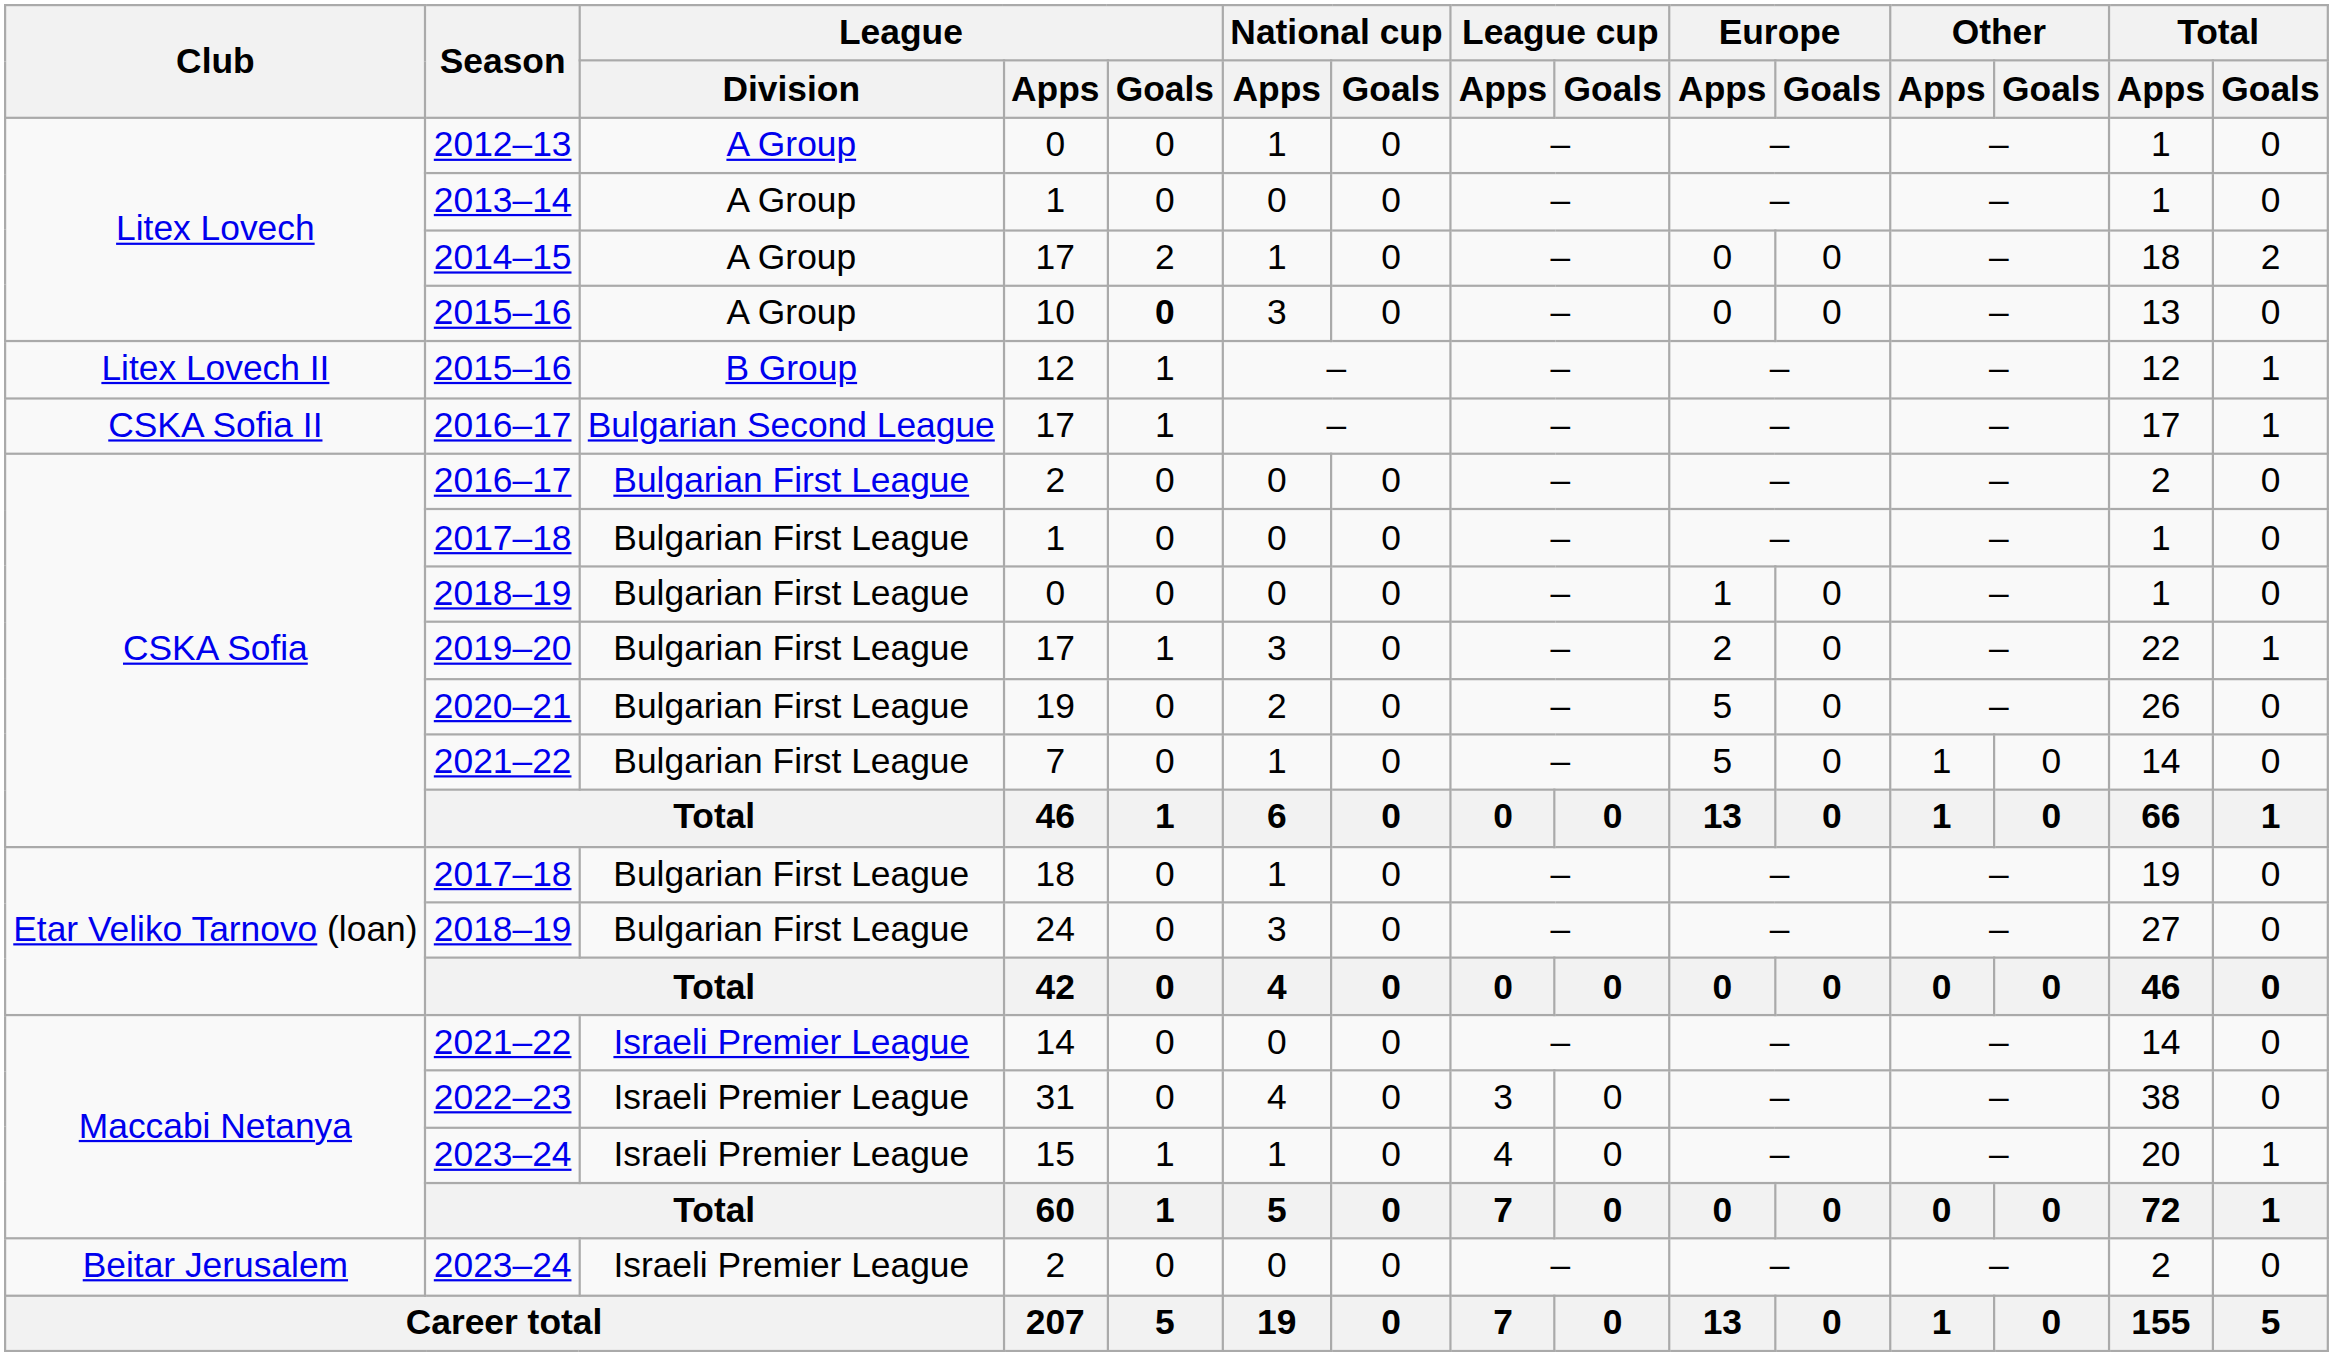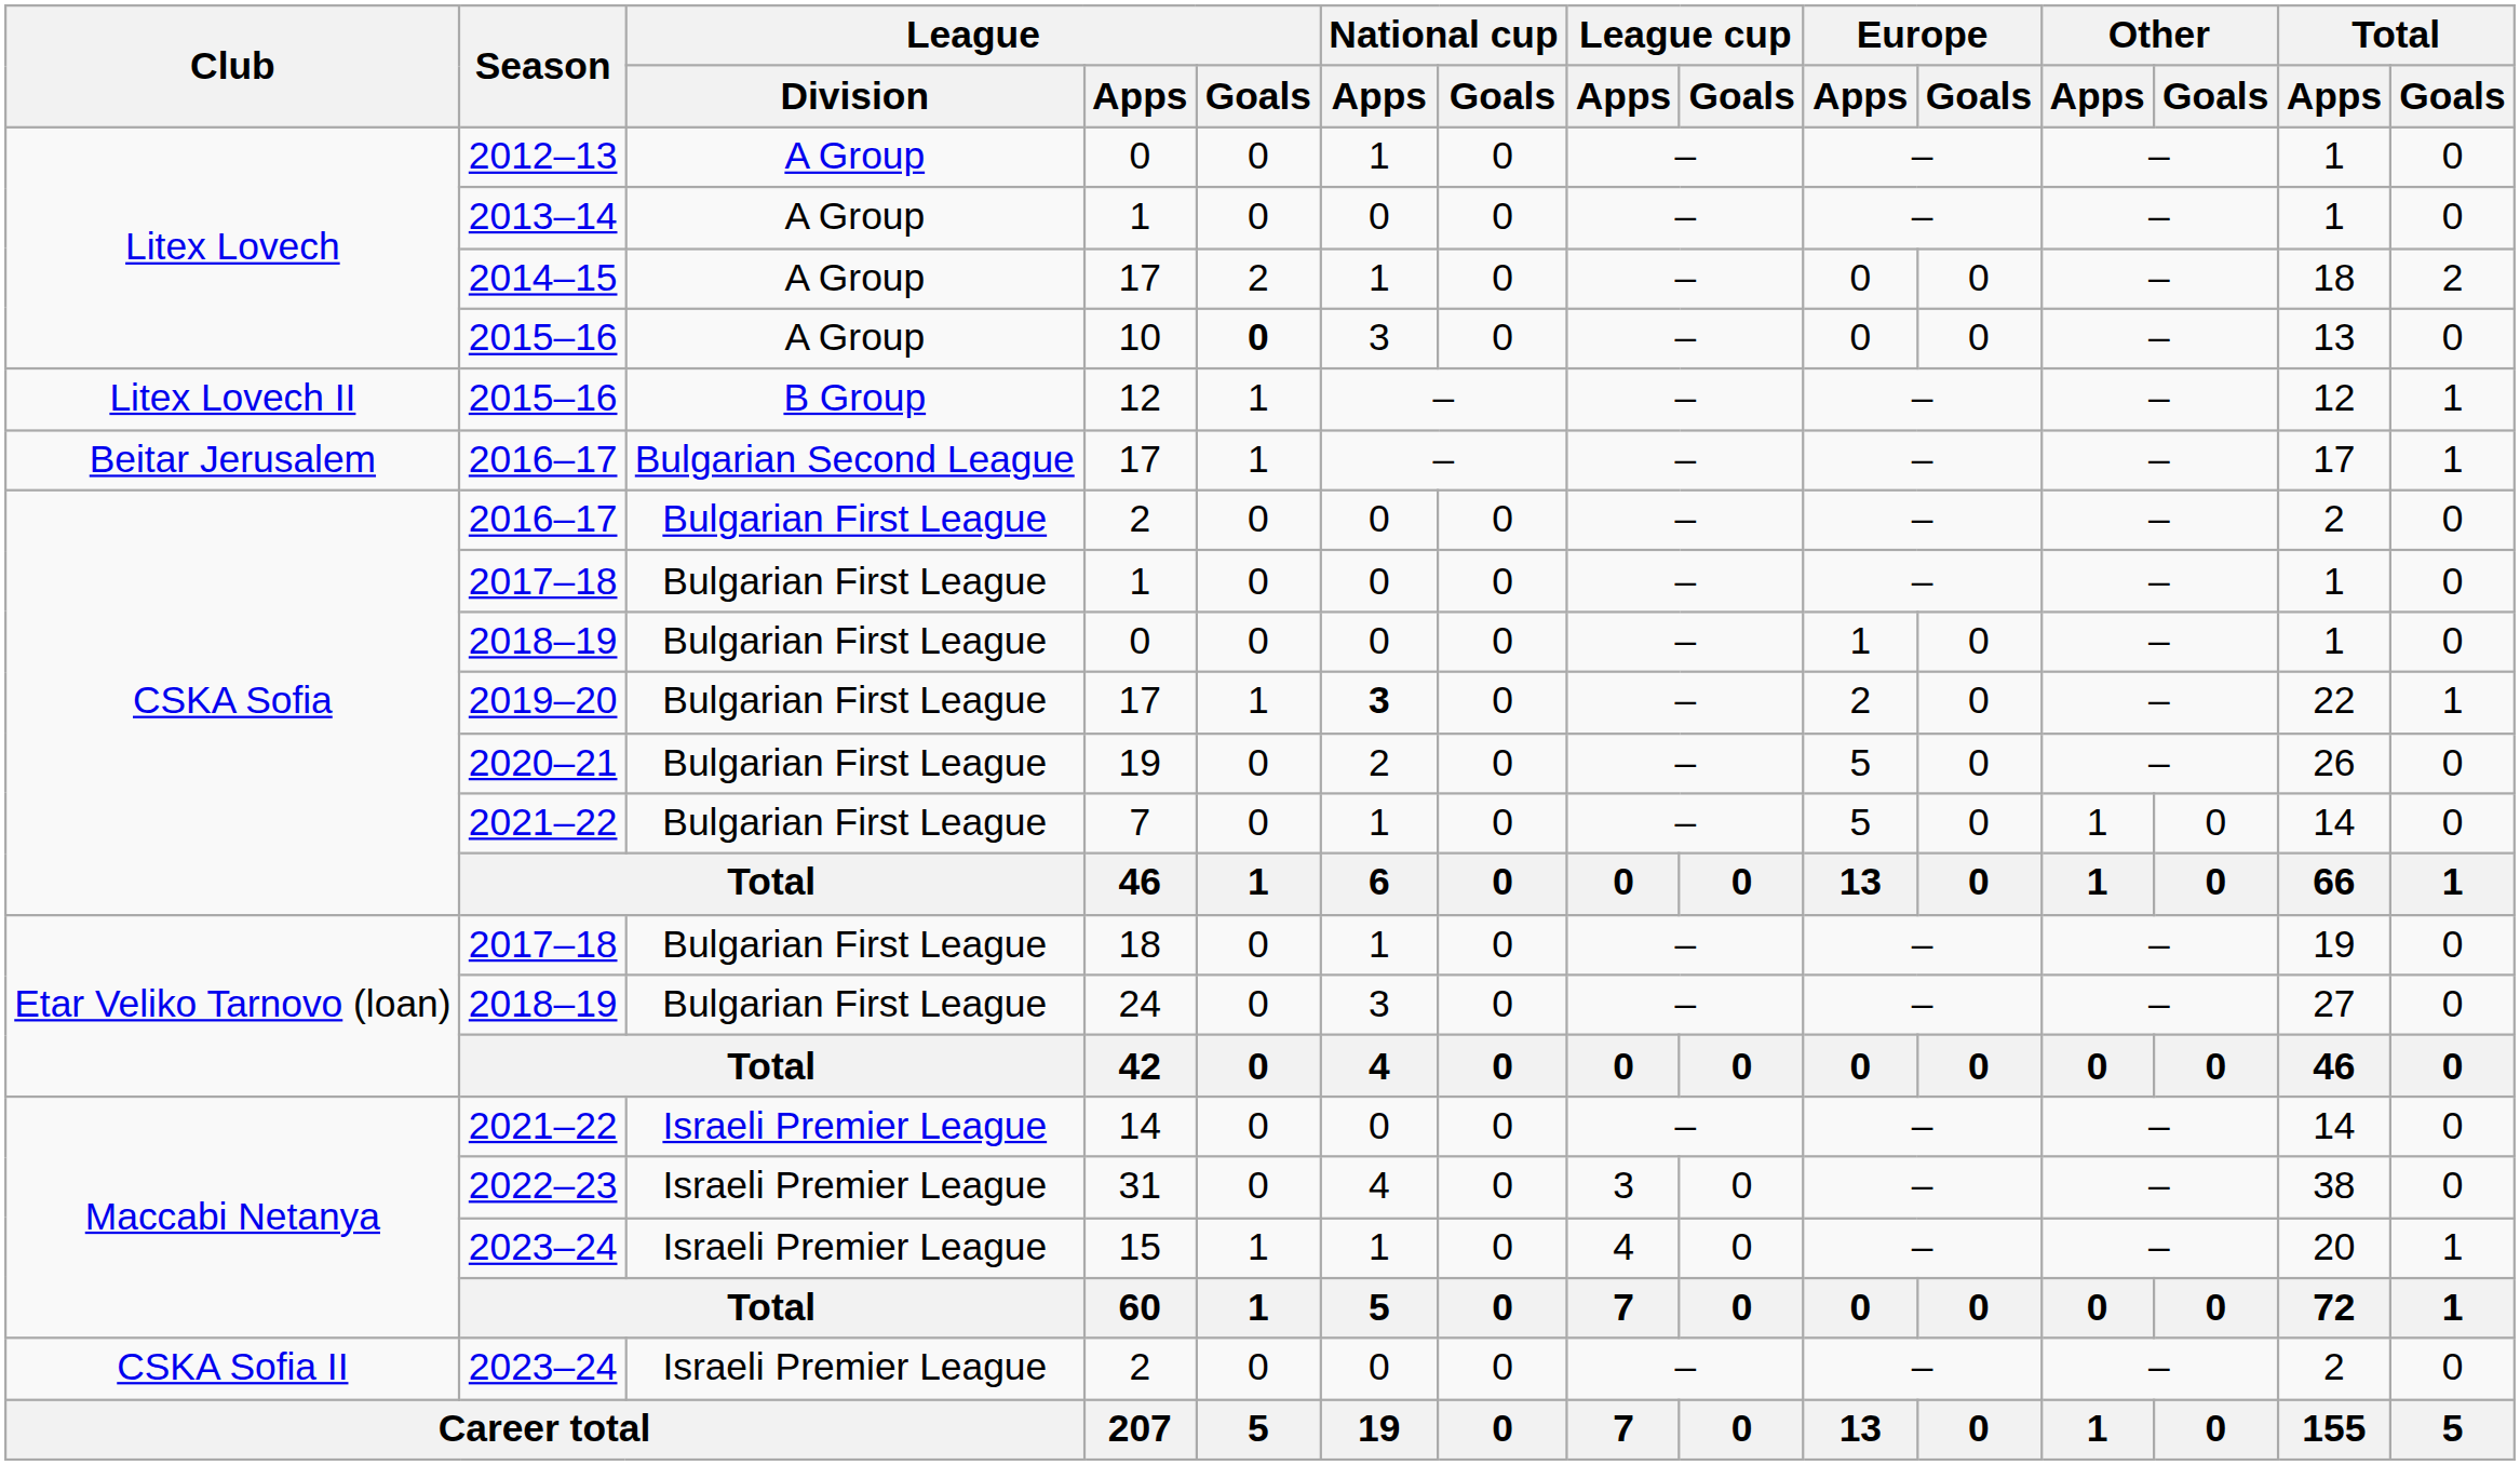2016–17 / 17 | Club: CSKA Sofia II -> Beitar Jerusalem
2019–20 / 17 | National cup / Apps: normal -> bold
2023–24 / 2 | Club: Beitar Jerusalem -> CSKA Sofia II
